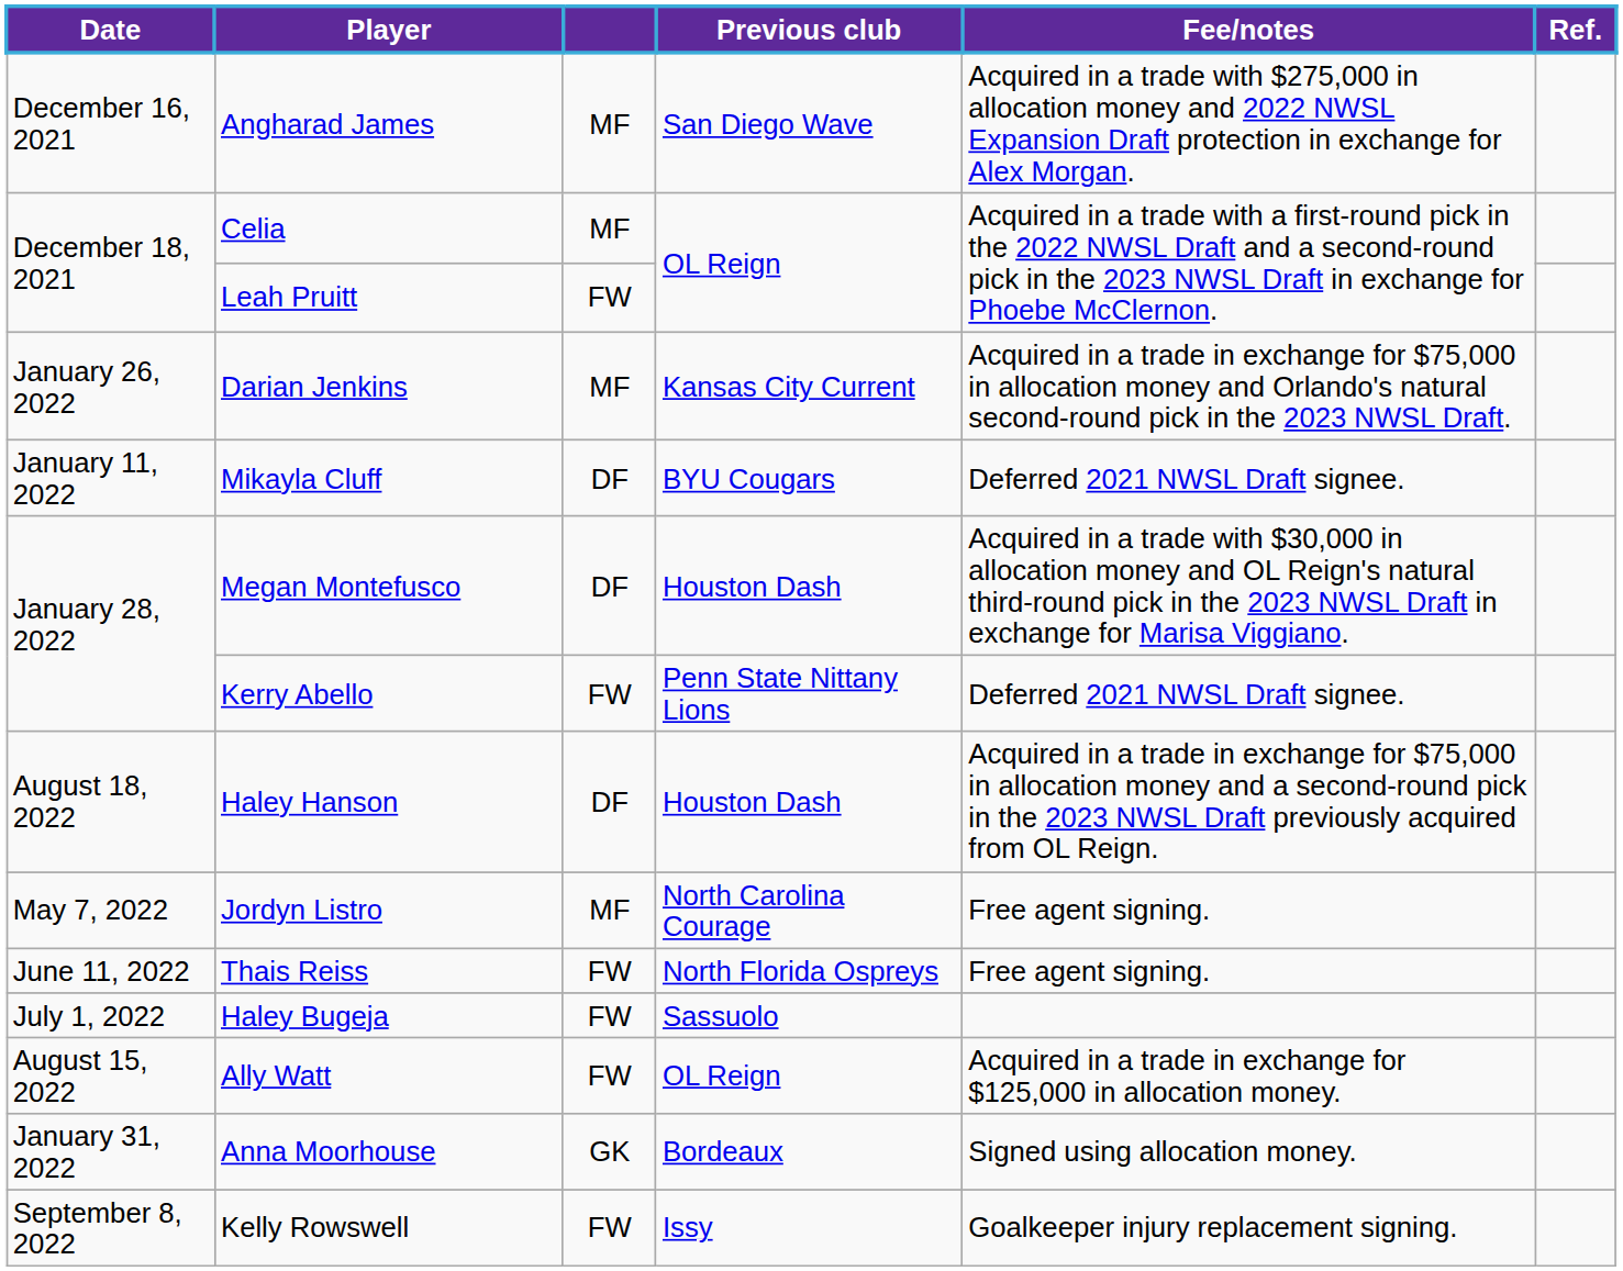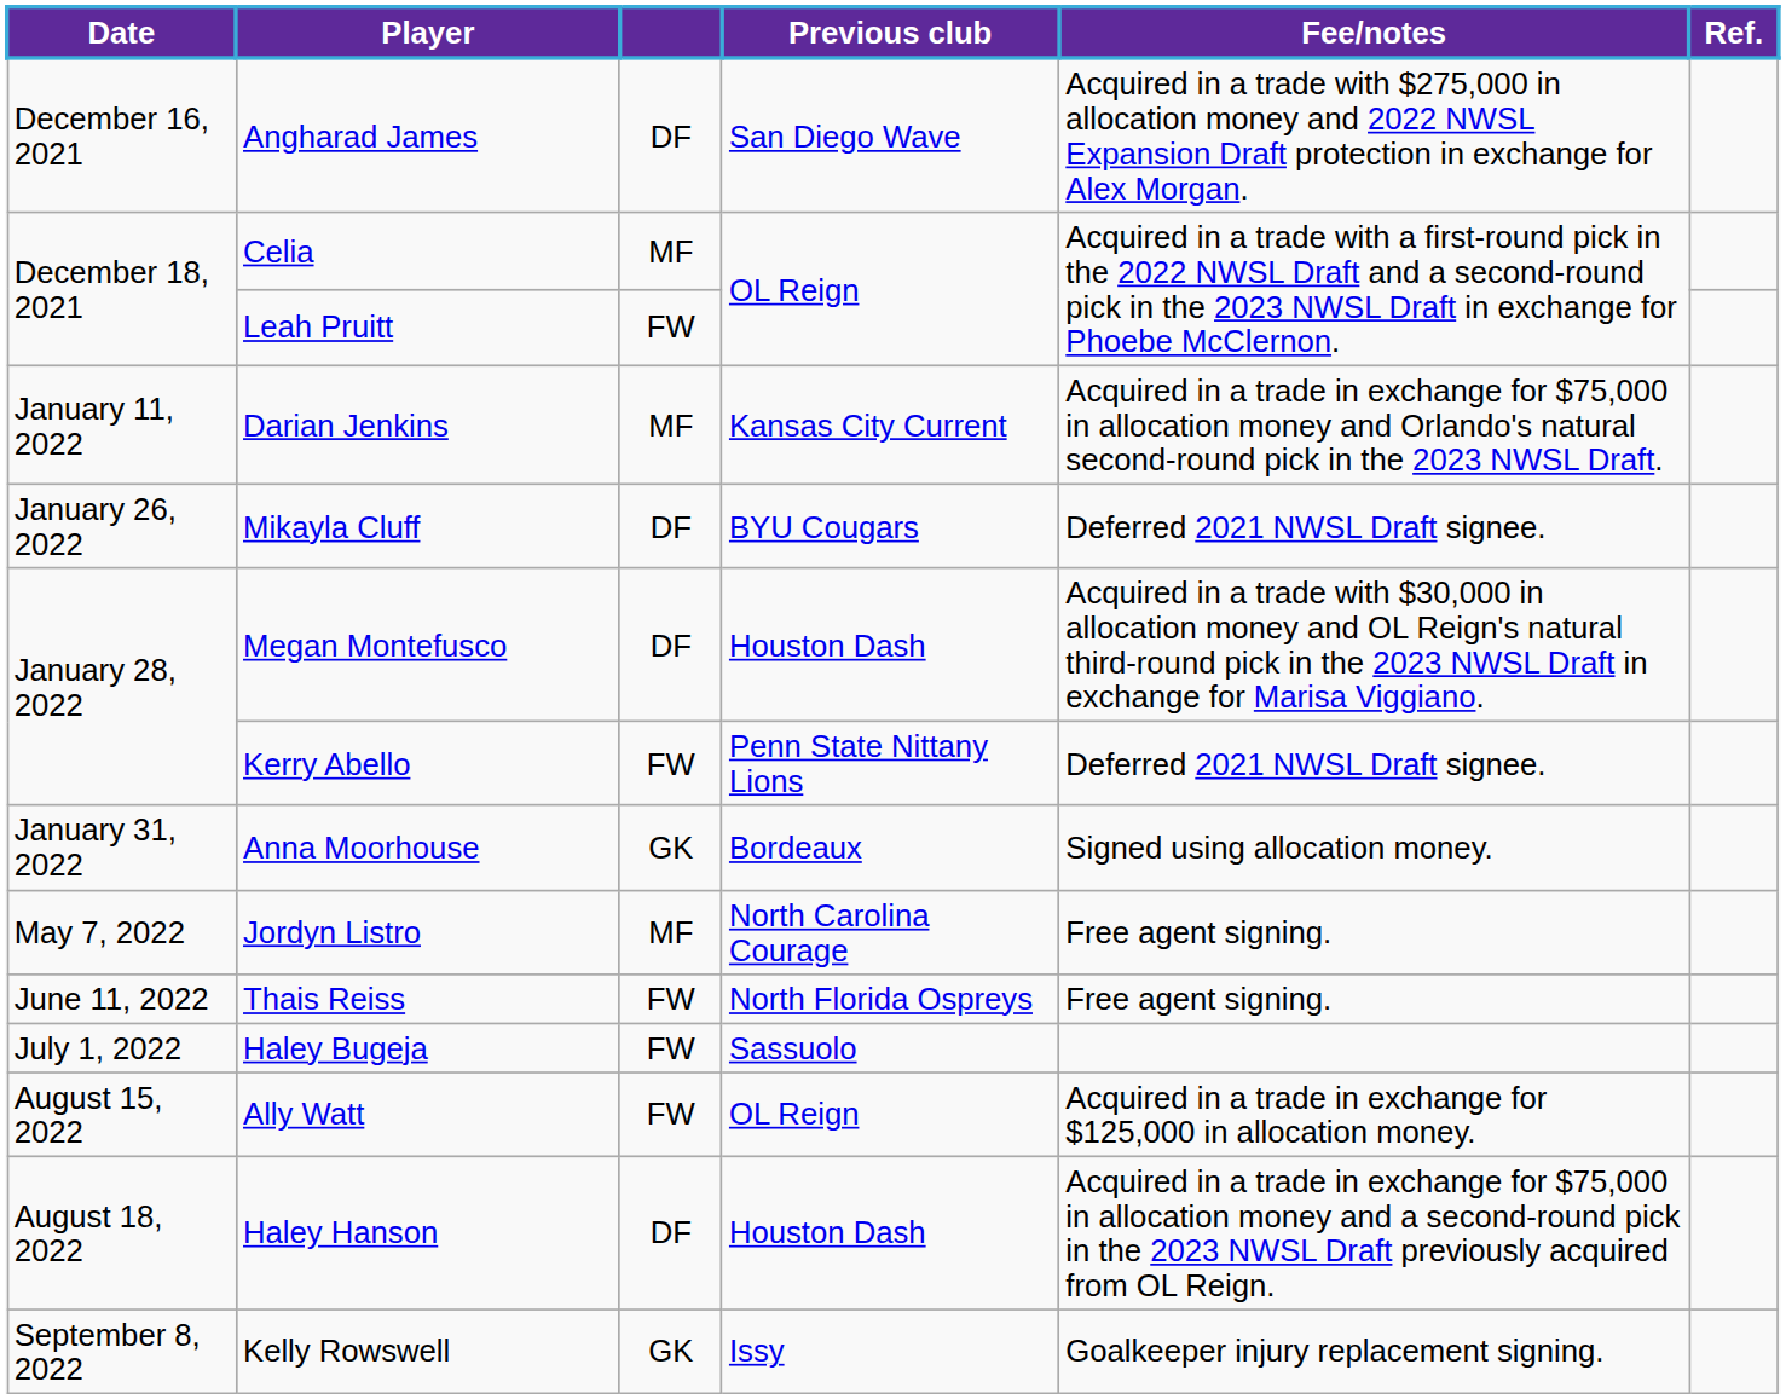Angharad James | column 3: MF -> DF
Darian Jenkins | Date: January 26, 2022 -> January 11, 2022
Mikayla Cluff | Date: January 11, 2022 -> January 26, 2022
rows swapped: Anna Moorhouse <-> Haley Hanson
Kelly Rowswell | column 3: FW -> GK
